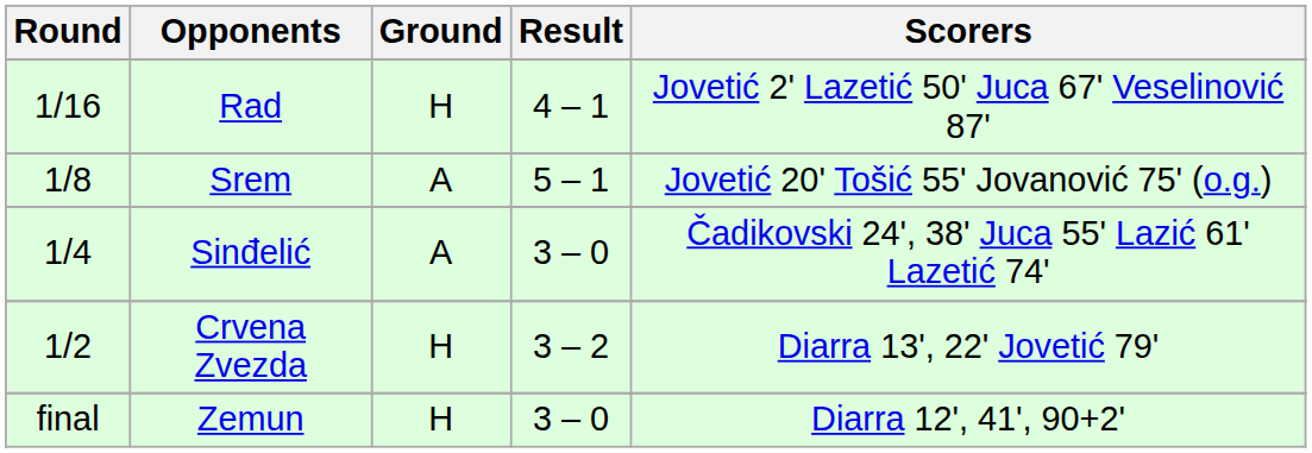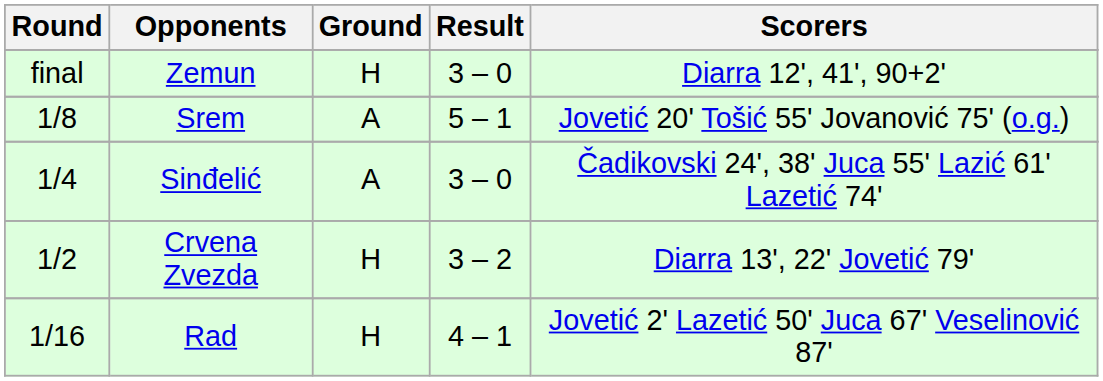rows swapped: Rad <-> Zemun
